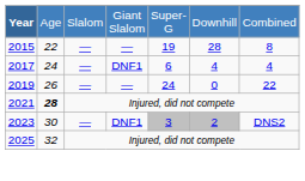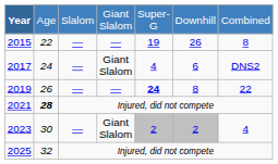2015 | column 6: 28 -> 26
2017 | column 4: DNF1 -> Giant Slalom
2017 | column 5: 6 -> 4
2017 | column 6: 4 -> 6
2017 | column 7: 4 -> DNS2
2019 | column 5: normal -> bold
2019 | column 6: 0 -> 8
2023 | column 4: DNF1 -> Giant Slalom
2023 | column 5: 3 -> 2
2023 | column 7: DNS2 -> 4
